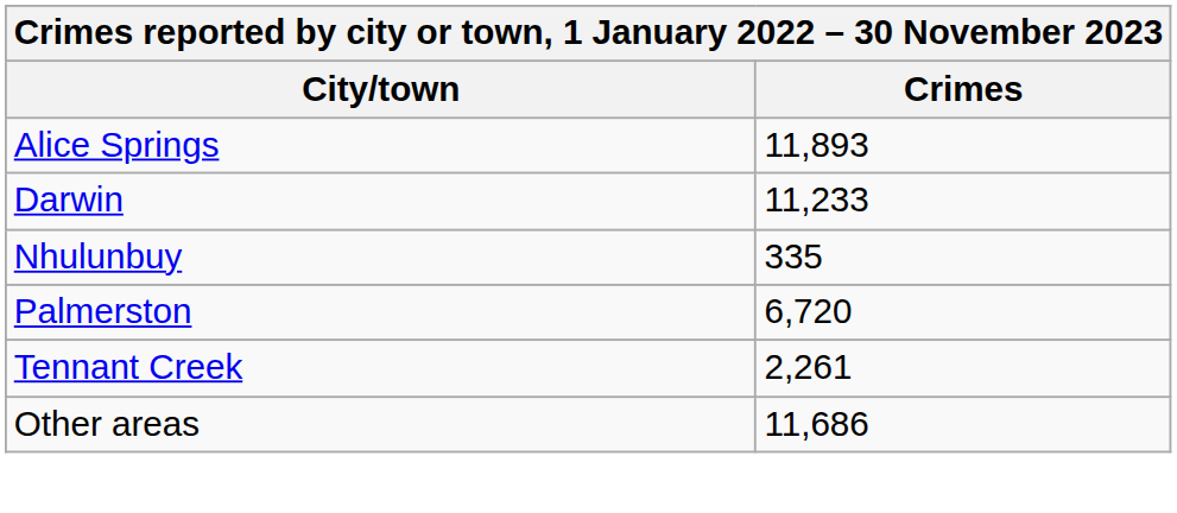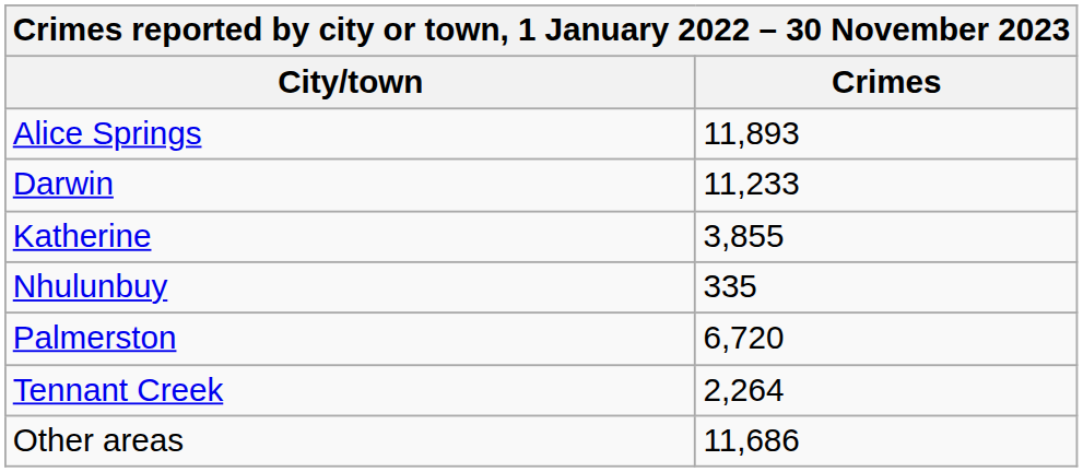+ row: Katherine | 3,855
Tennant Creek | Crimes: 2,261 -> 2,264
